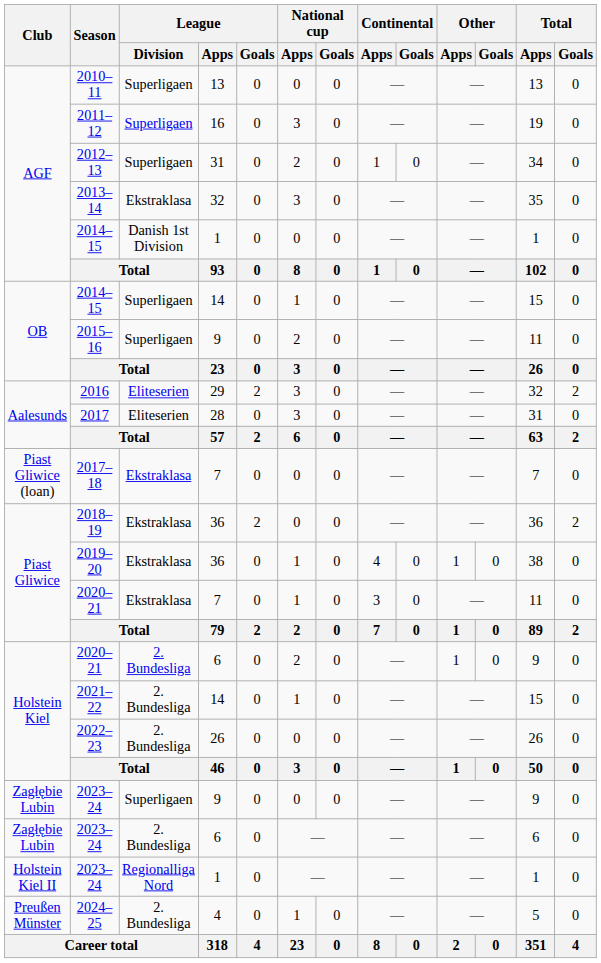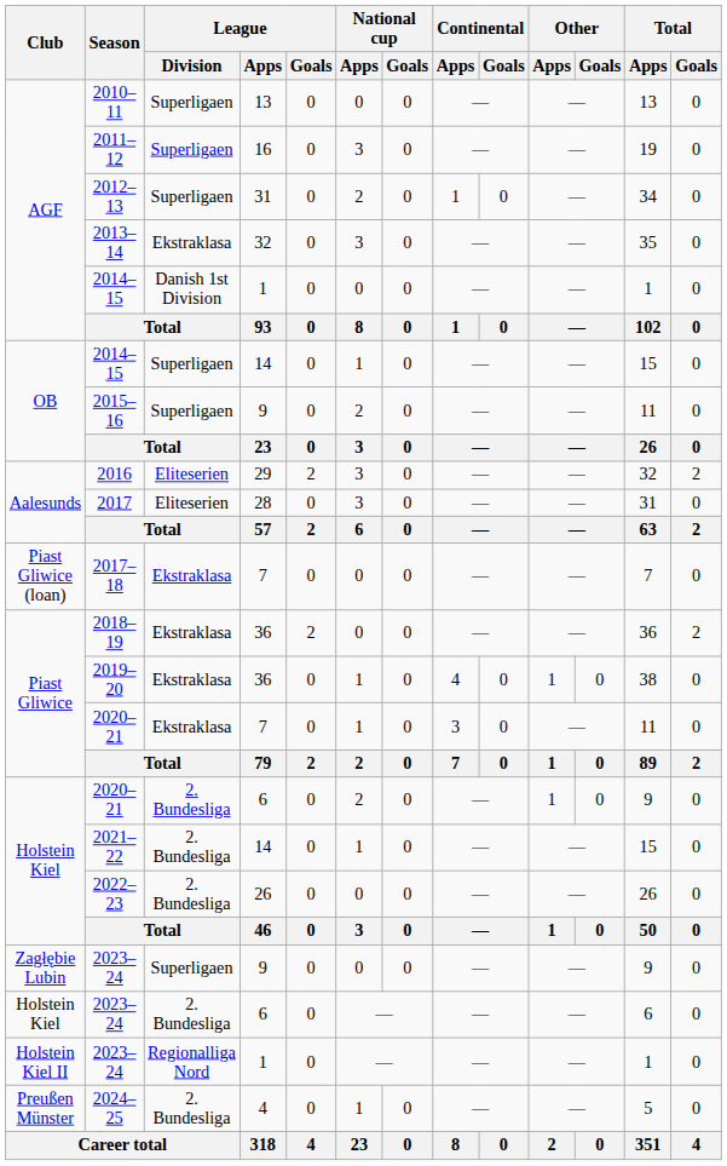2023–24 / 6 | Club: Zagłębie Lubin -> Holstein Kiel
